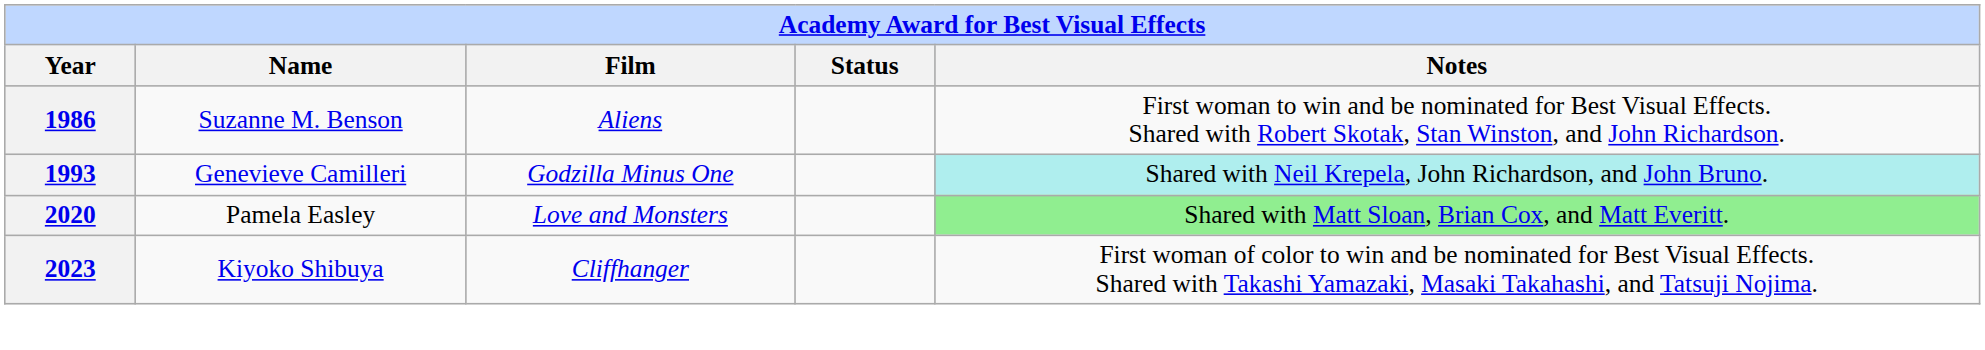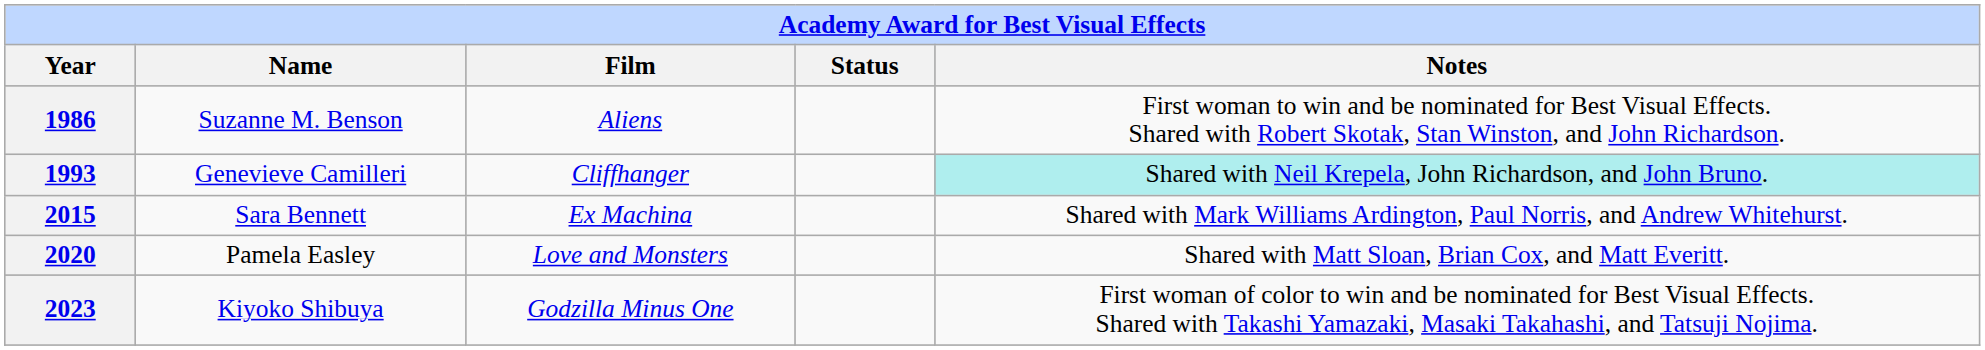1993 | Film: Godzilla Minus One -> Cliffhanger
+ row: 2015 | Sara Bennett | Ex Machina | Shared with Mark Williams Ardington, Paul Norris, and Andrew Whitehurst.
2020 | Notes: lightgreen background -> no background
2023 | Film: Cliffhanger -> Godzilla Minus One
